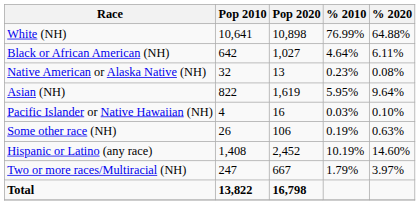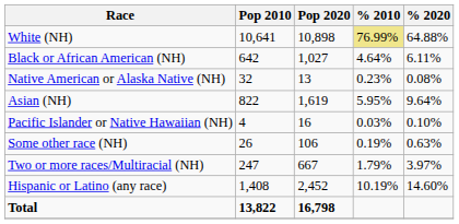White (NH) | % 2010: no background -> khaki background
rows swapped: Two or more races/Multiracial (NH) <-> Hispanic or Latino (any race)
